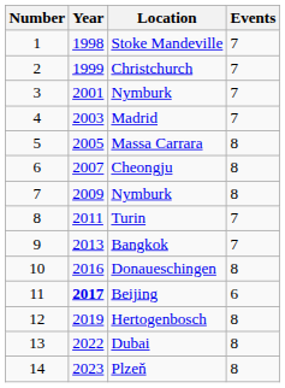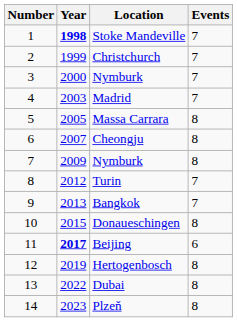Stoke Mandeville | Year: normal -> bold
3 / Nymburk | Year: 2001 -> 2000
Turin | Year: 2011 -> 2012
Donaueschingen | Year: 2016 -> 2015
